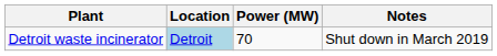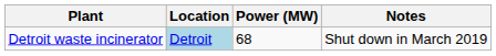Detroit waste incinerator | Power (MW): 70 -> 68
